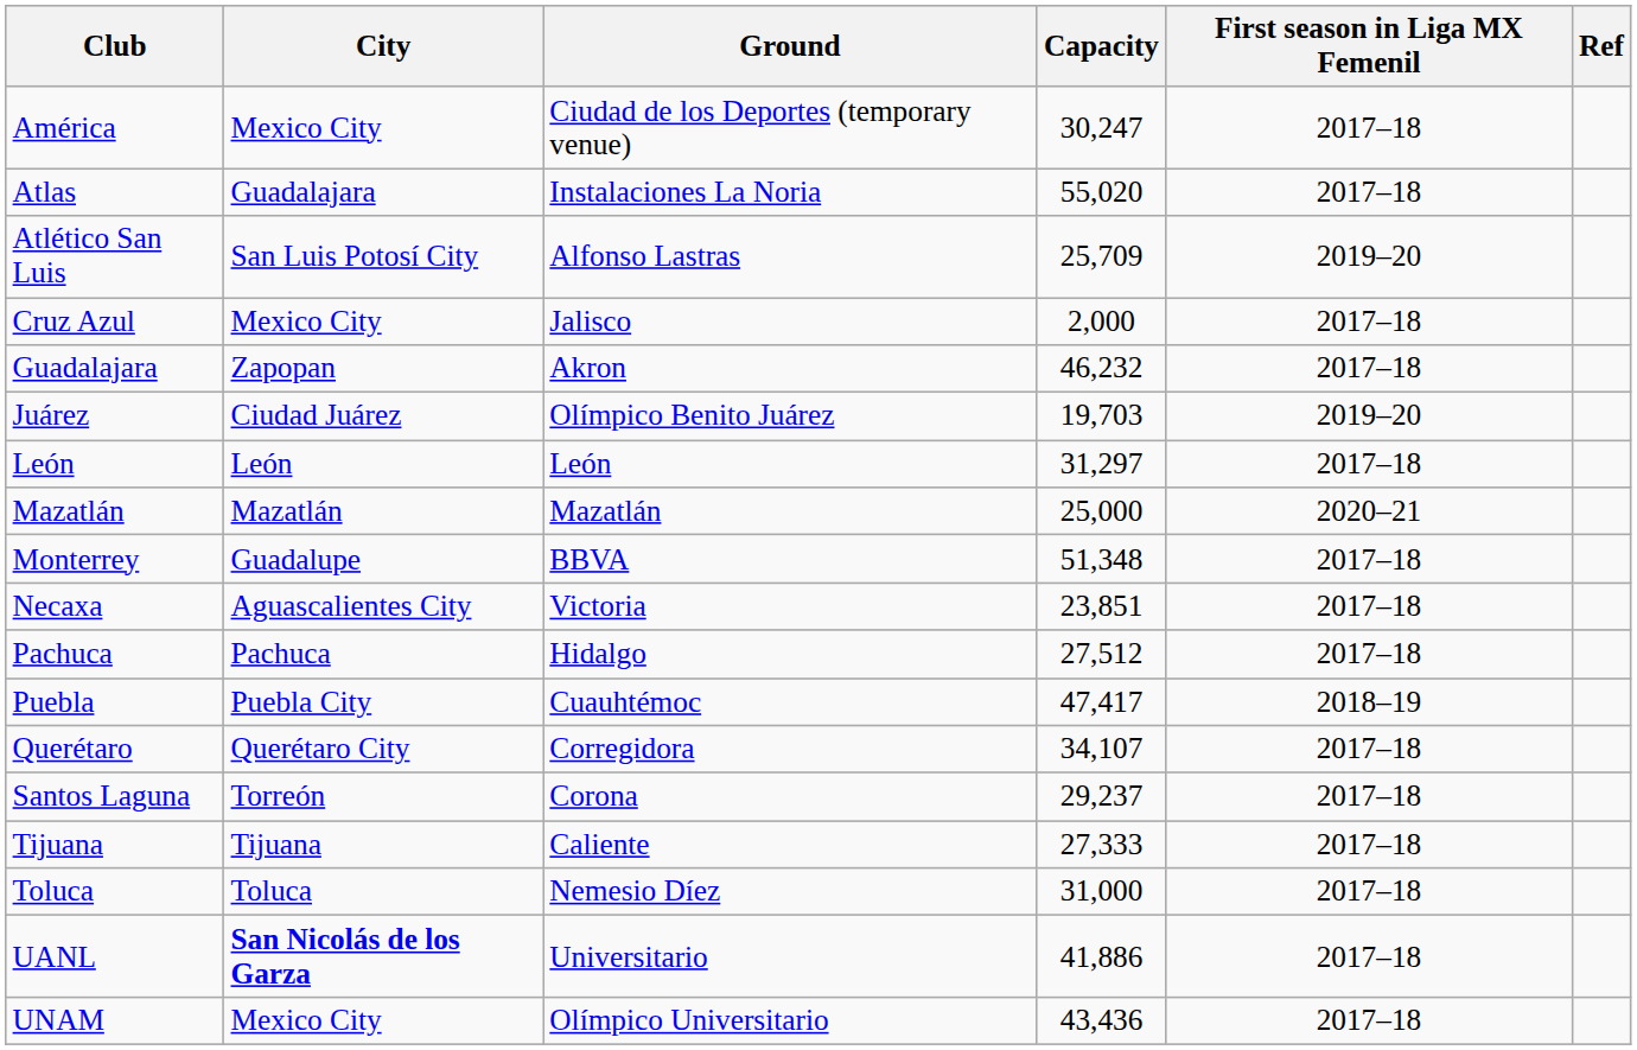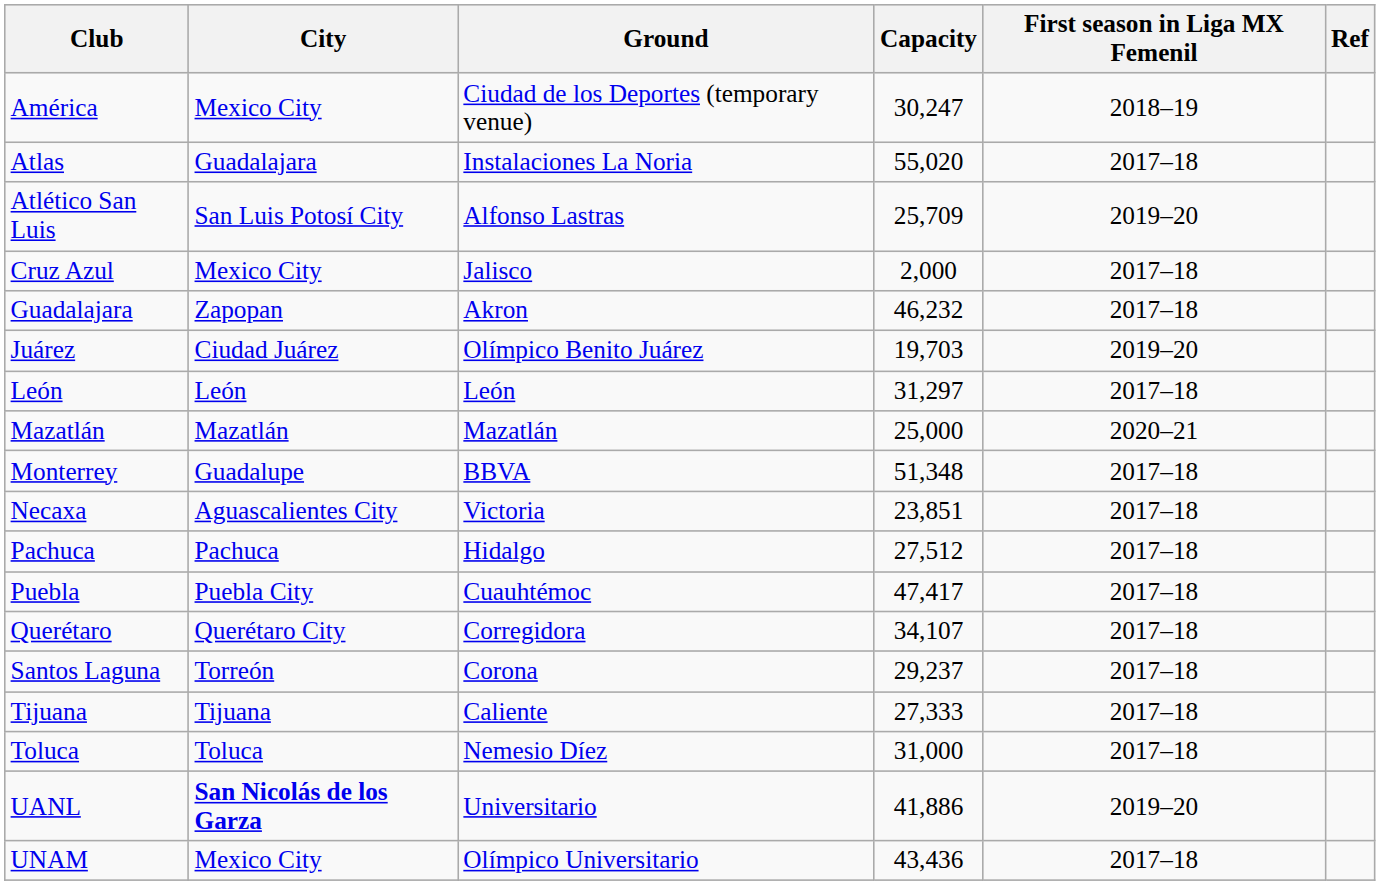América | First season in Liga MX Femenil: 2017–18 -> 2018–19
Puebla | First season in Liga MX Femenil: 2018–19 -> 2017–18
UANL | First season in Liga MX Femenil: 2017–18 -> 2019–20
